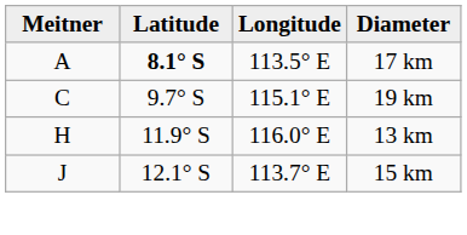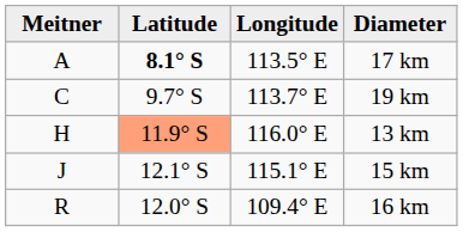19 km | Longitude: 115.1° E -> 113.7° E
13 km | Latitude: no background -> lightsalmon background
15 km | Longitude: 113.7° E -> 115.1° E
+ row: R | 12.0° S | 109.4° E | 16 km
